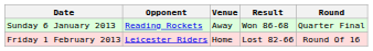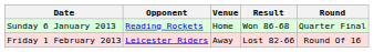Sunday 6 January 2013 | Venue: Away -> Home
Friday 1 February 2013 | Venue: Home -> Away
